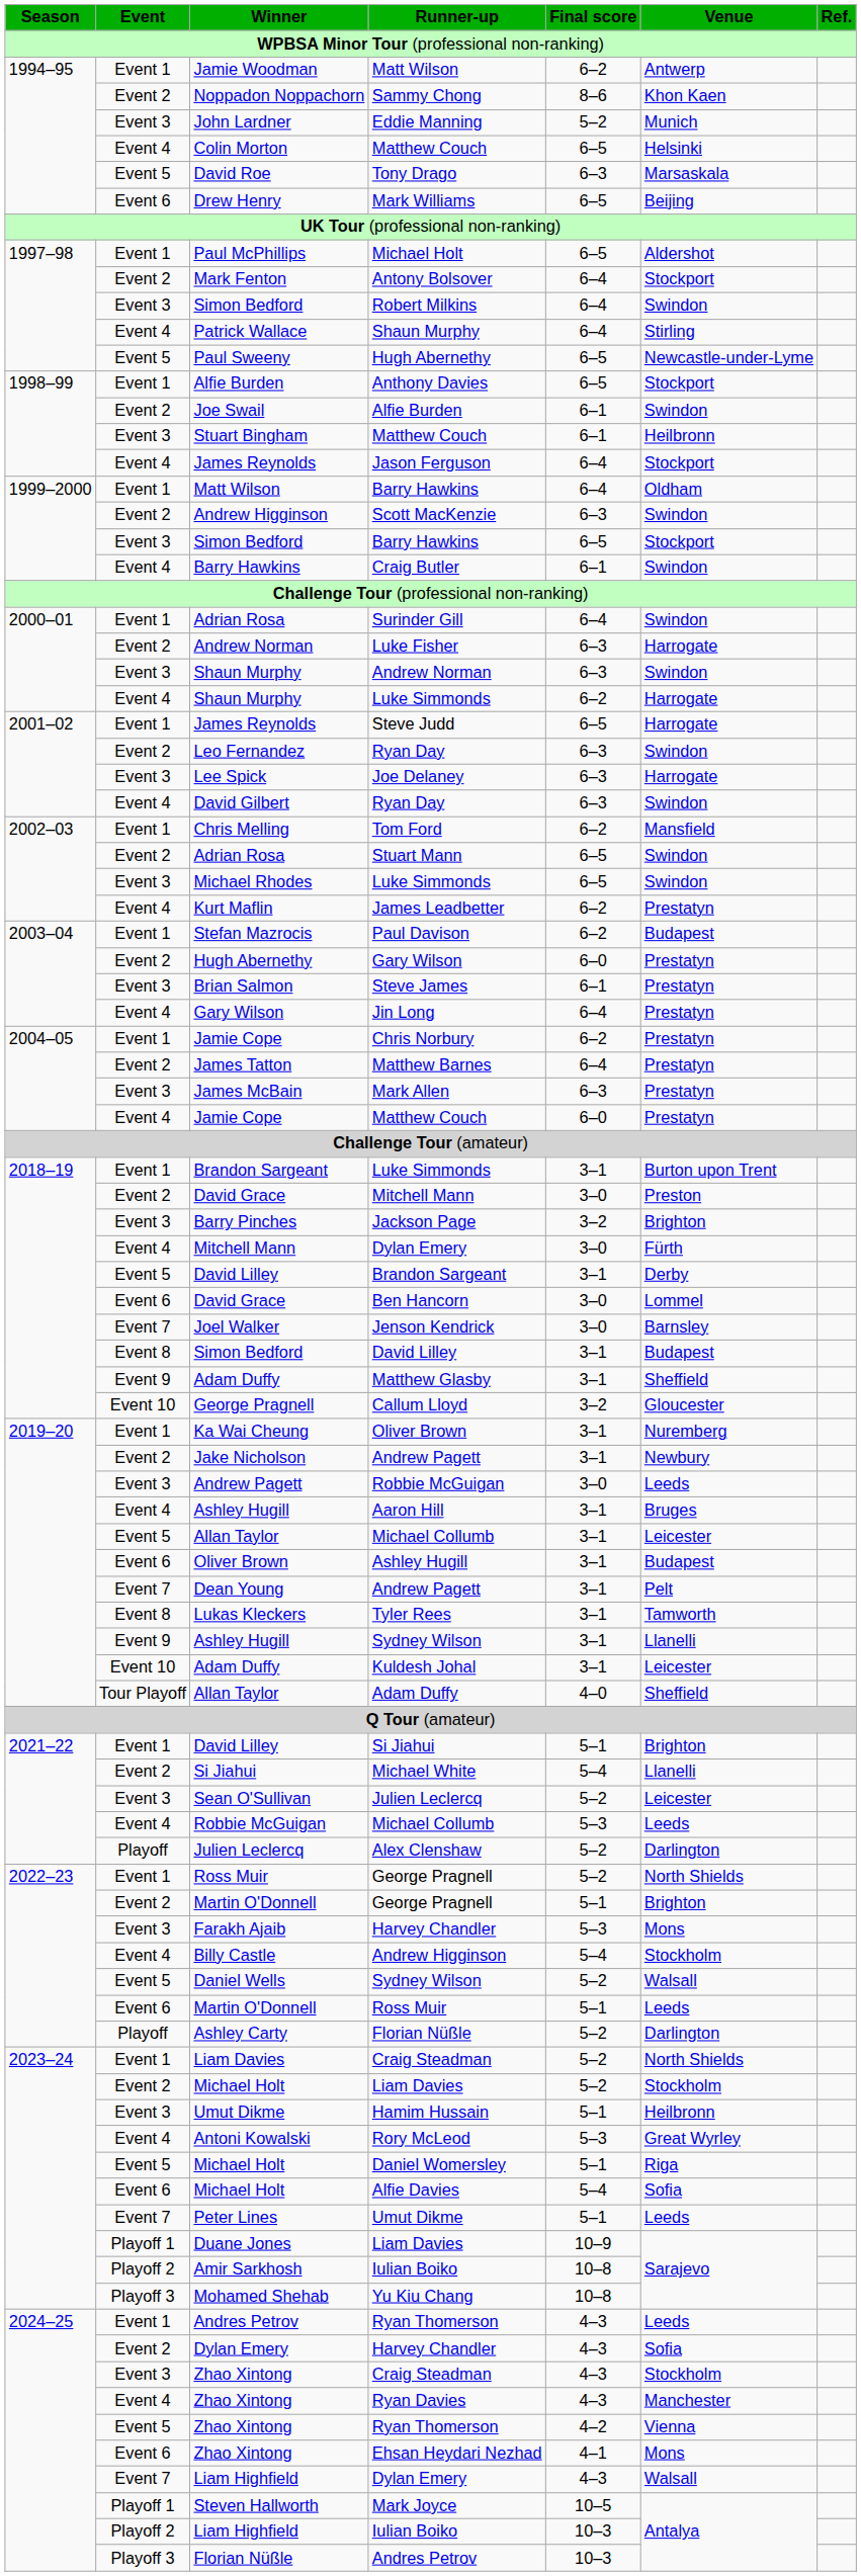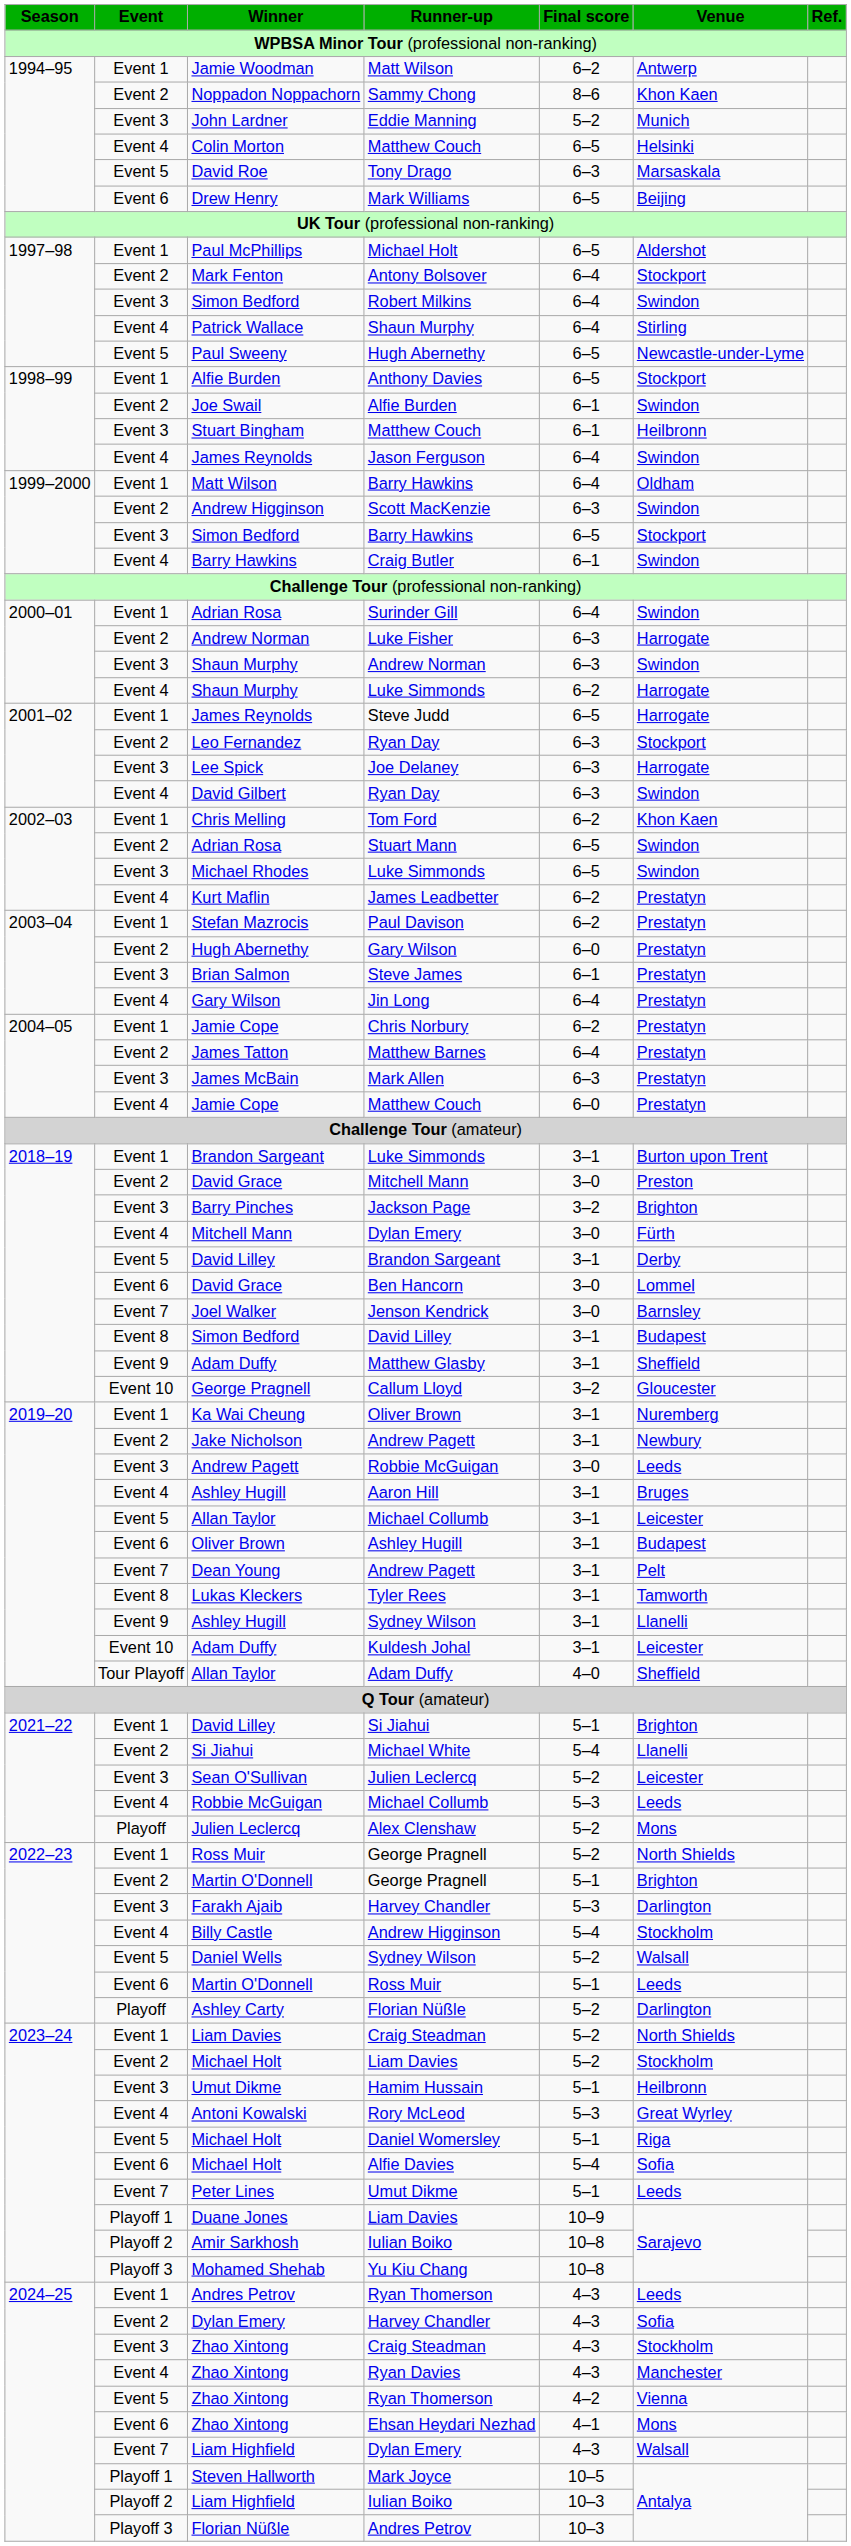Jason Ferguson | Venue: Stockport -> Swindon
Leo Fernandez / Ryan Day | Venue: Swindon -> Stockport
Tom Ford | Venue: Mansfield -> Khon Kaen
Paul Davison | Venue: Budapest -> Prestatyn
Alex Clenshaw | Venue: Darlington -> Mons
Farakh Ajaib / Harvey Chandler | Venue: Mons -> Darlington
